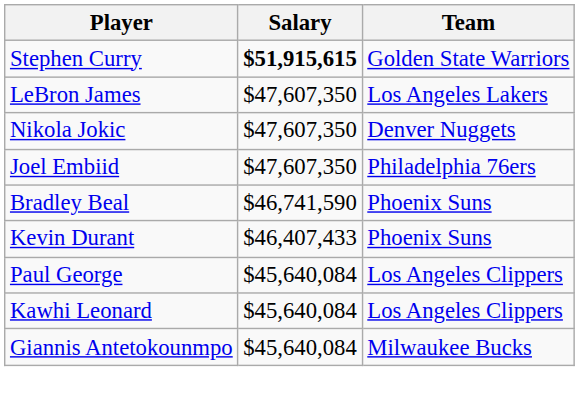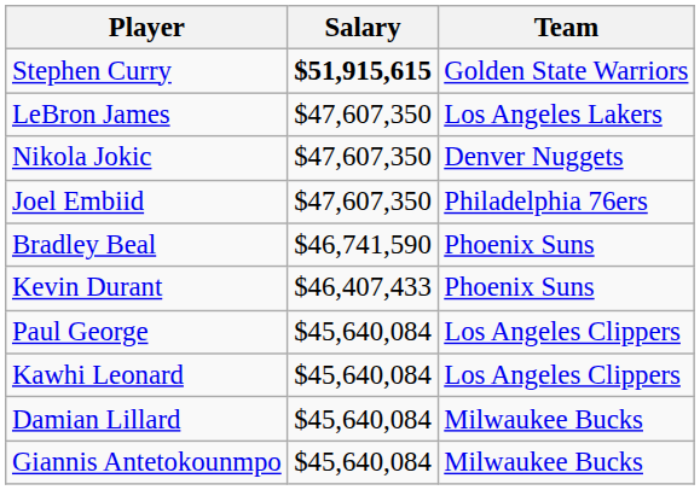+ row: Damian Lillard | $45,640,084 | Milwaukee Bucks
